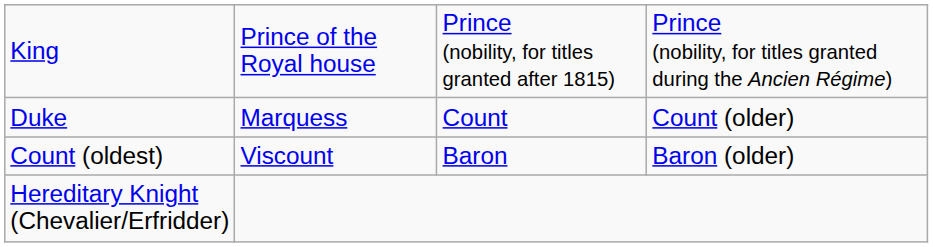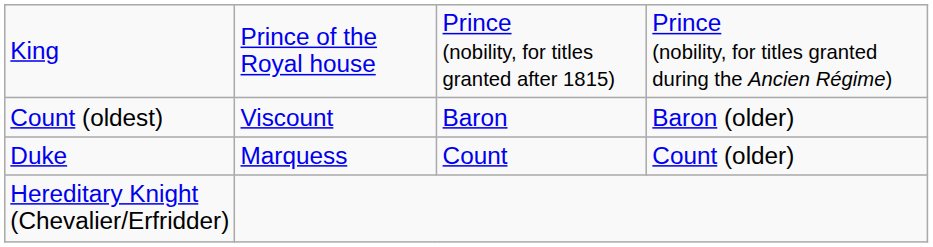rows swapped: Duke <-> Count (oldest)
